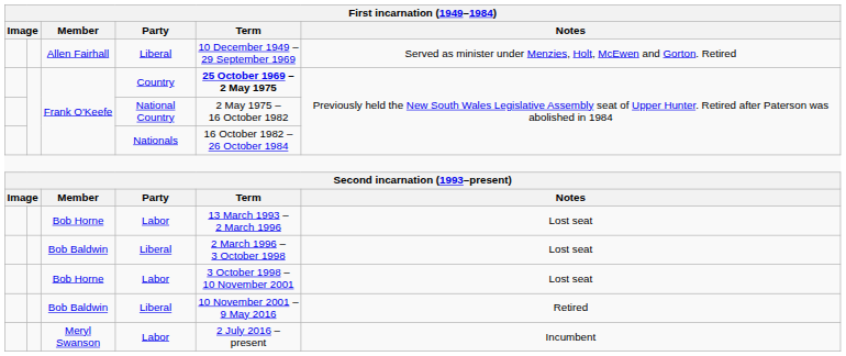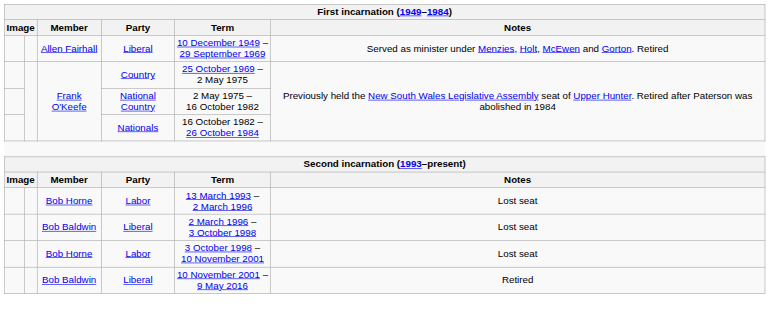Frank O'Keefe / Country | Term: bold -> normal
- row: Meryl Swanson | Labor | 2 July 2016 – present | Incumbent
